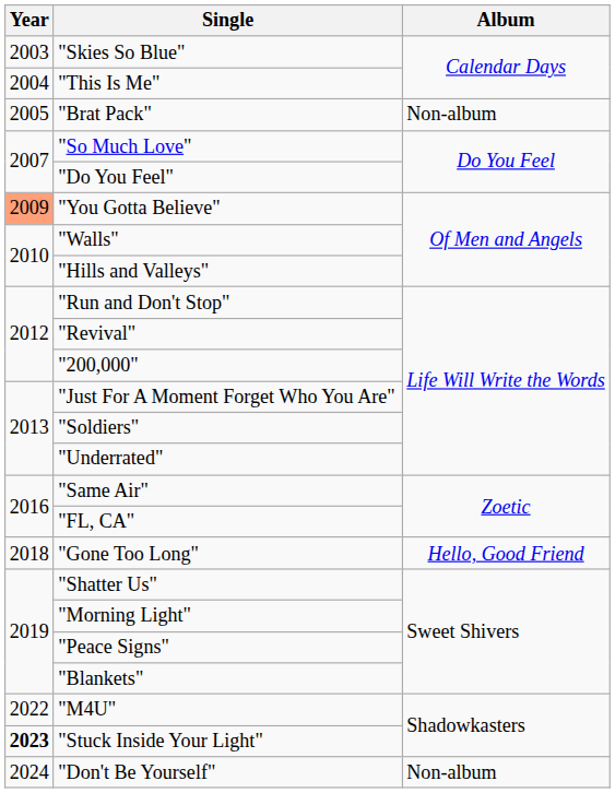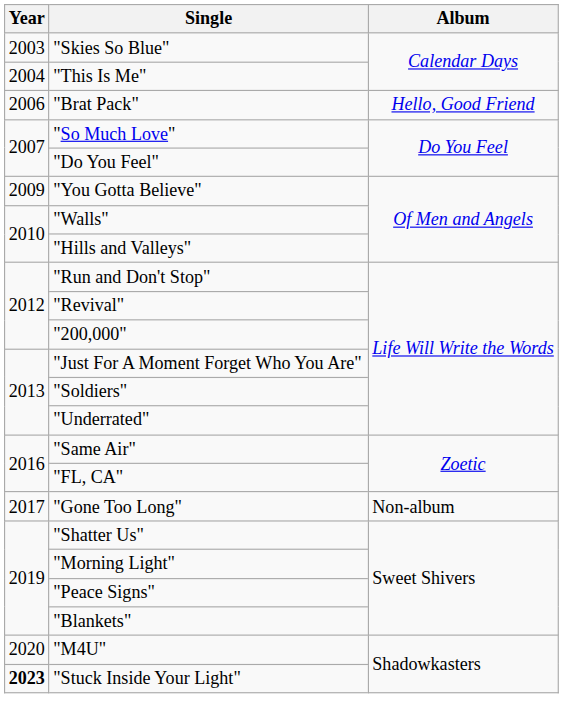"Brat Pack" | Year: 2005 -> 2006
"Brat Pack" | Album: Non-album -> Hello, Good Friend
"You Gotta Believe" | Year: lightsalmon background -> no background
"Gone Too Long" | Year: 2018 -> 2017
"Gone Too Long" | Album: Hello, Good Friend -> Non-album
"M4U" | Year: 2022 -> 2020
- row: 2024 | "Don't Be Yourself" | Non-album
